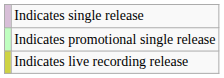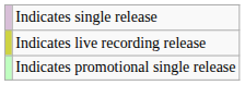rows swapped: Indicates promotional single release <-> Indicates live recording release
